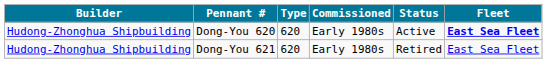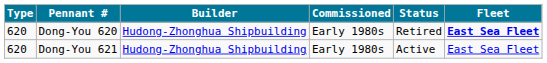columns swapped: Type <-> Builder
Dong-You 620 | Status: Active -> Retired
Dong-You 621 | Status: Retired -> Active
